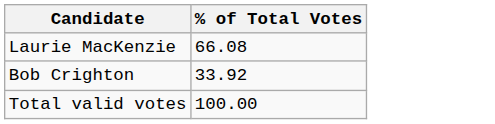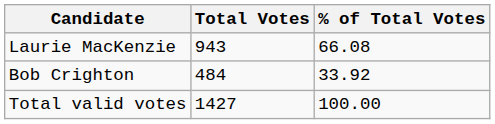+ column: Total Votes | 943 | 484 | 1427
